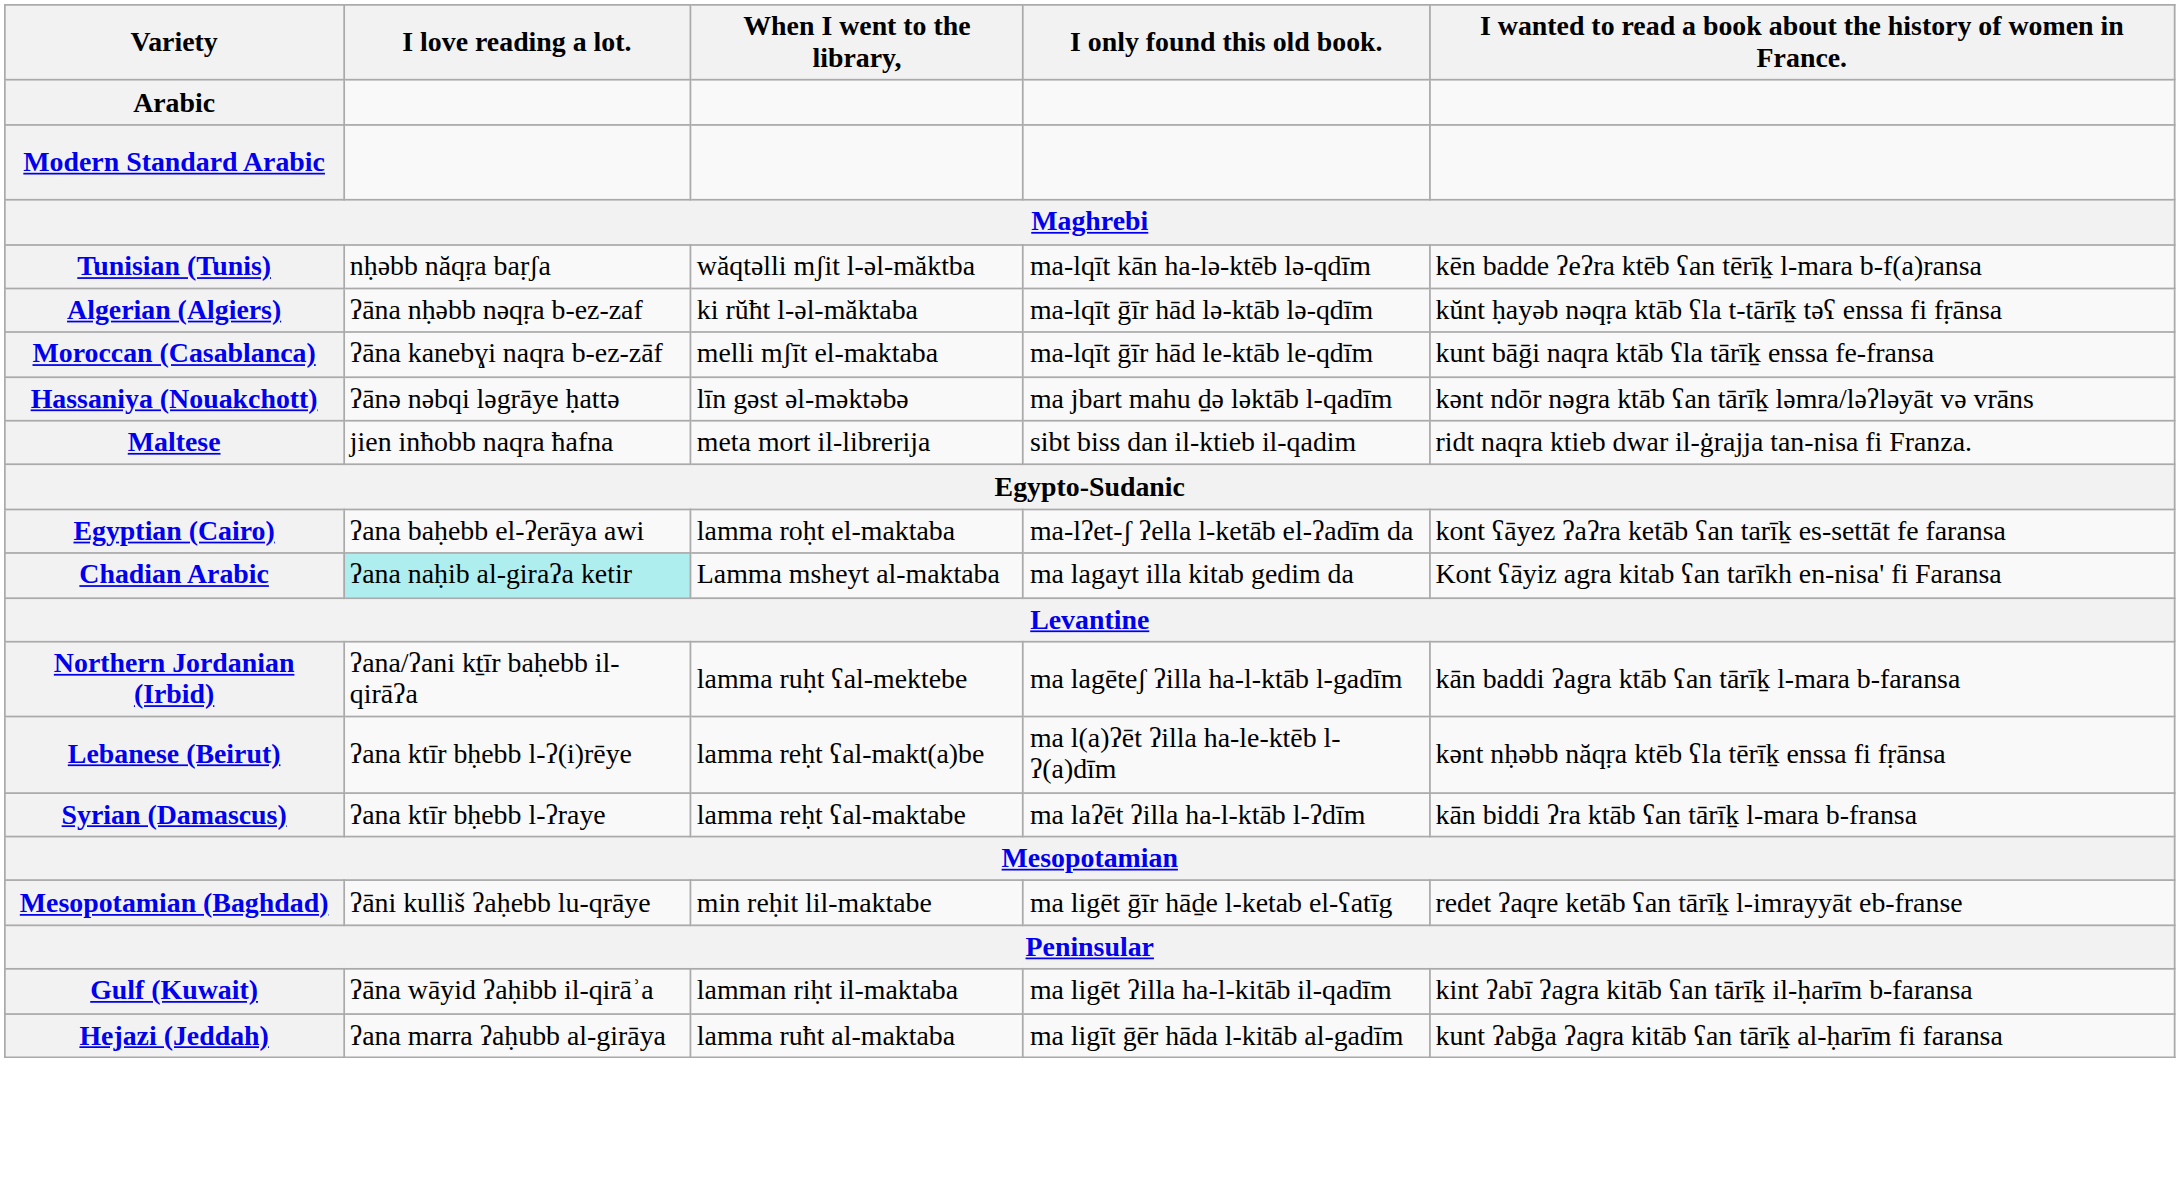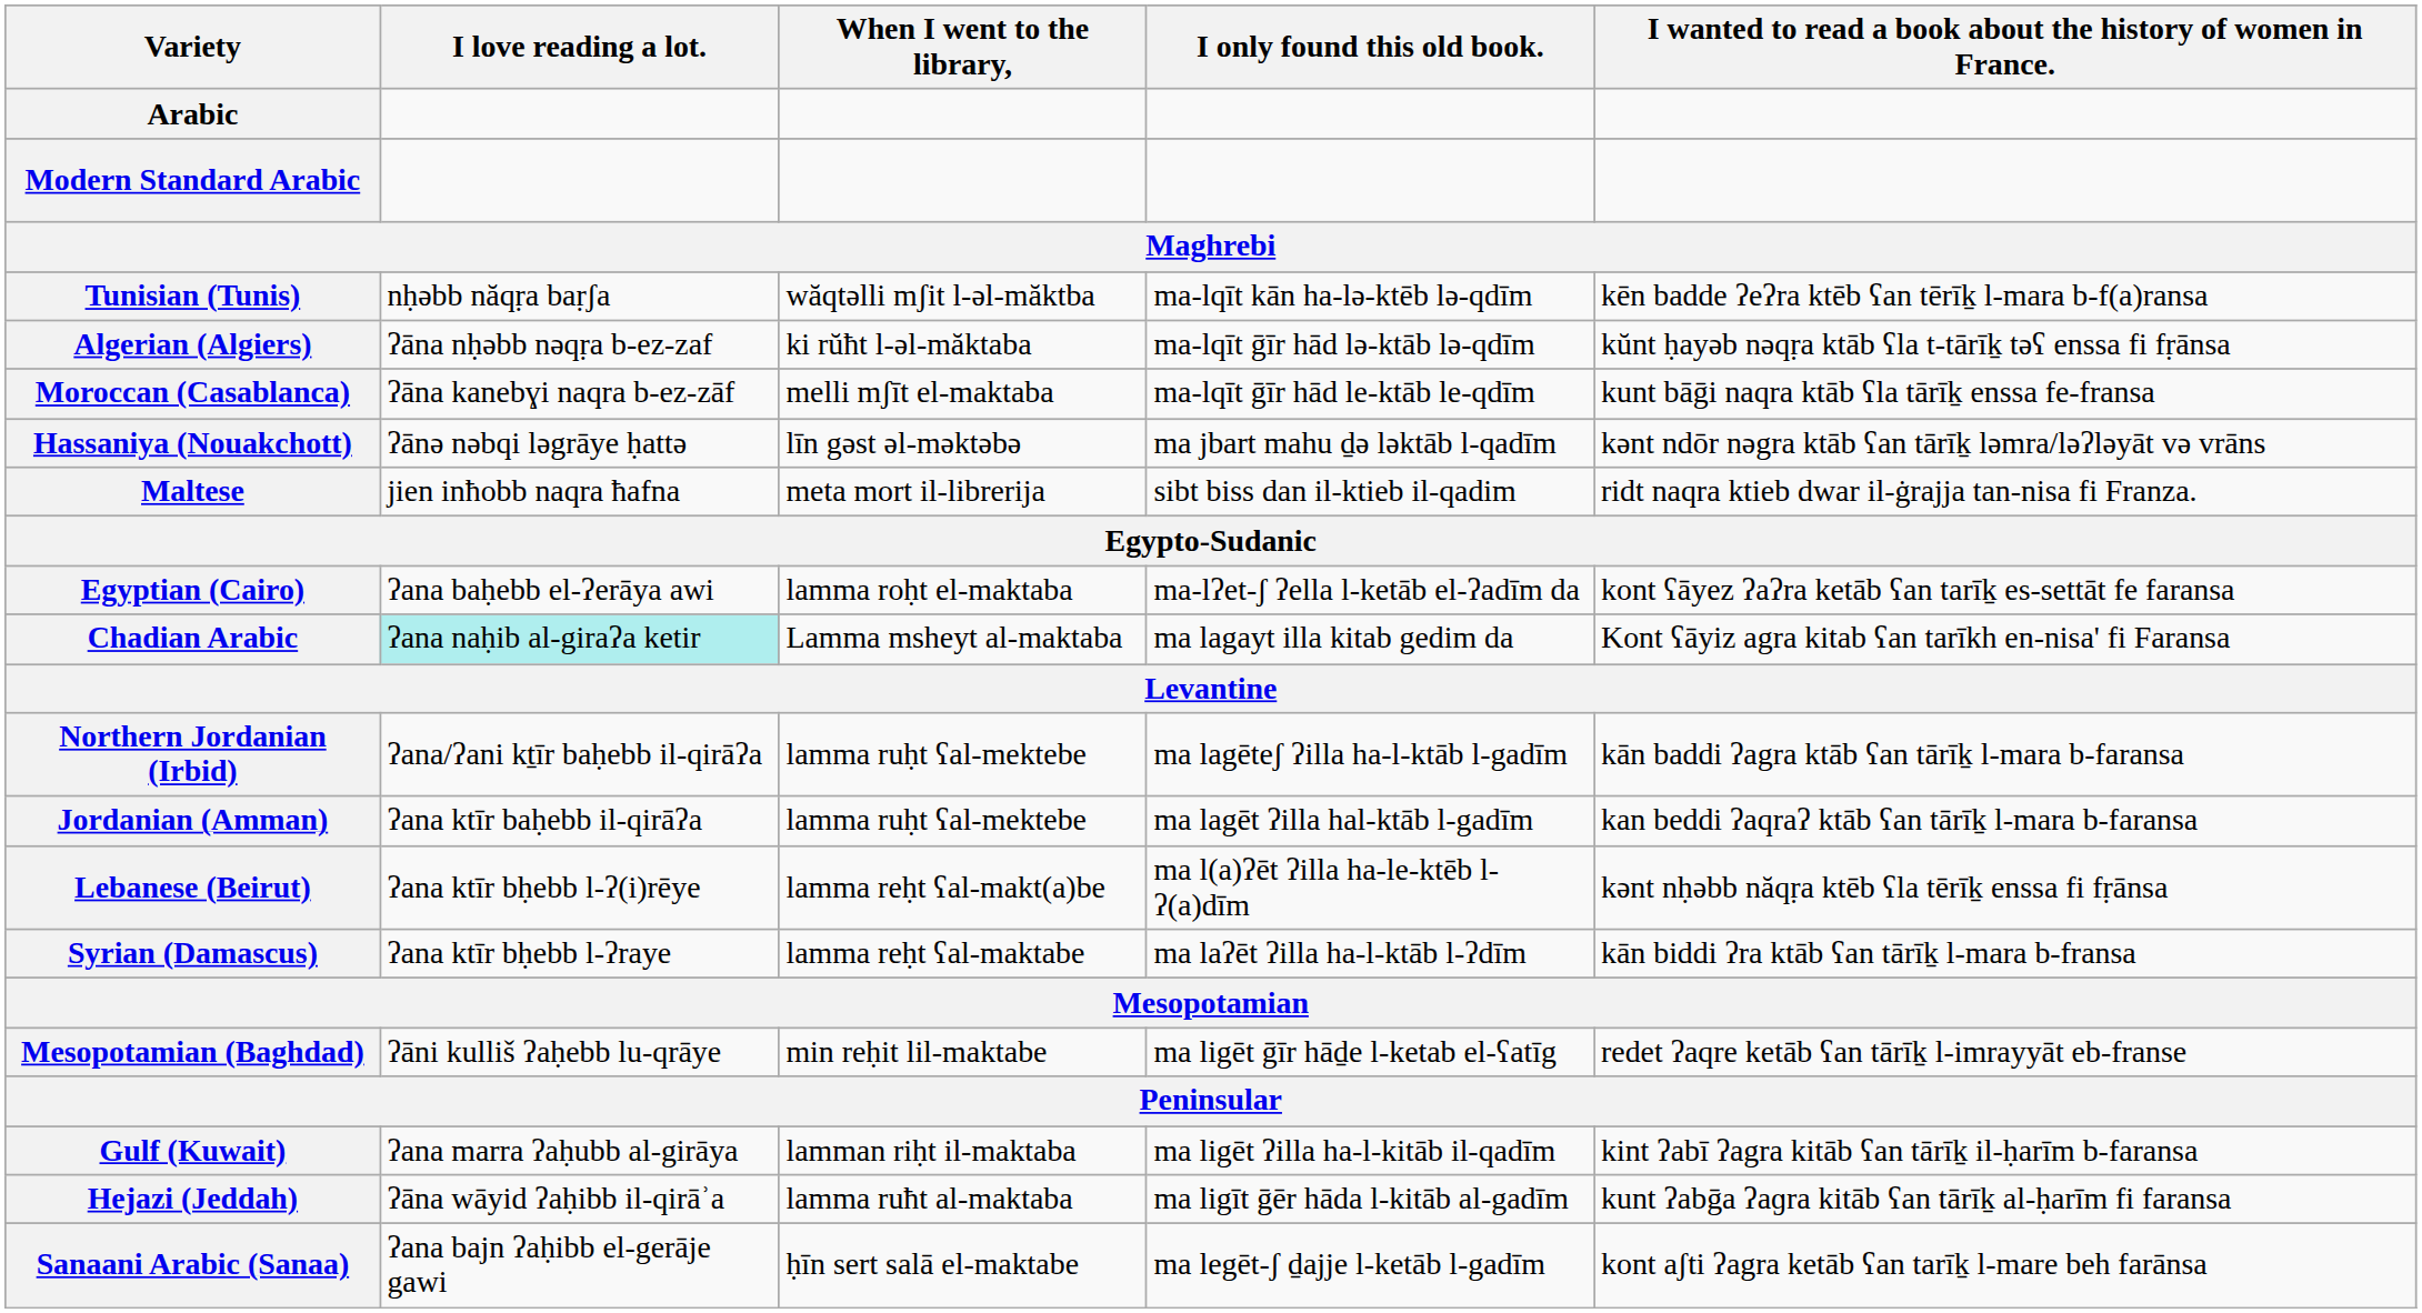+ row: Jordanian (Amman) | ʔana ktīr baḥebb il-qirāʔa | lamma ruḥt ʕal-mektebe | ma lagēt ʔilla hal-ktāb l-gadīm | kan beddi ʔaqraʔ ktāb ʕan tārīḵ l-mara b-faransa
Gulf (Kuwait) | I love reading a lot.: ʔāna wāyid ʔaḥibb il-qirāʾa -> ʔana marra ʔaḥubb al-girāya
Hejazi (Jeddah) | I love reading a lot.: ʔana marra ʔaḥubb al-girāya -> ʔāna wāyid ʔaḥibb il-qirāʾa
+ row: Sanaani Arabic (Sanaa) | ʔana bajn ʔaḥibb el-gerāje gawi | ḥīn sert salā el-maktabe | ma legēt-ʃ ḏajje l-ketāb l-gadīm | kont aʃti ʔagra ketāb ʕan tarīḵ l-mare beh farānsa
